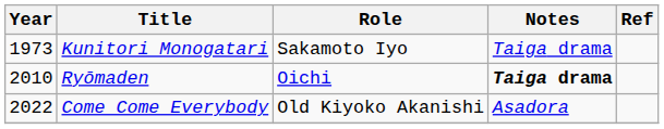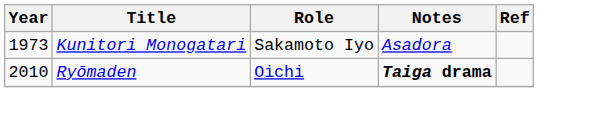Kunitori Monogatari | Notes: Taiga drama -> Asadora
- row: 2022 | Come Come Everybody | Old Kiyoko Akanishi | Asadora
